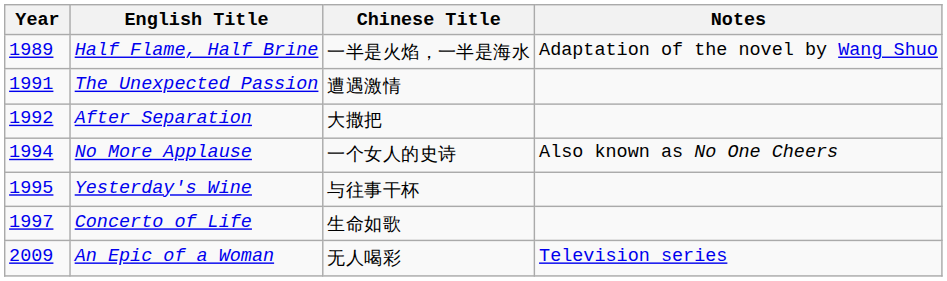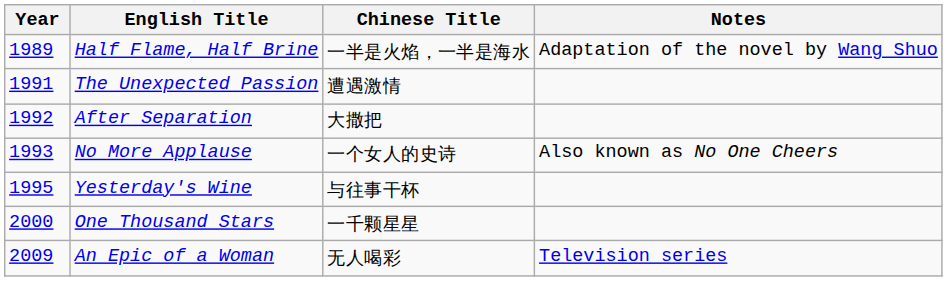No More Applause | Year: 1994 -> 1993
- row: 1997 | Concerto of Life | 生命如歌
+ row: 2000 | One Thousand Stars | 一千颗星星
